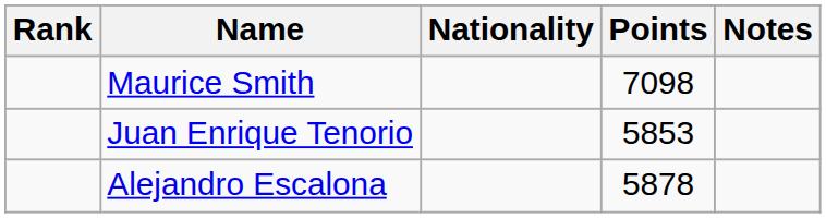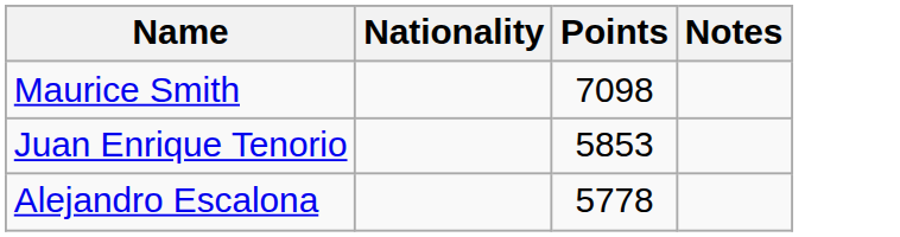- column: Rank
Alejandro Escalona | Points: 5878 -> 5778
